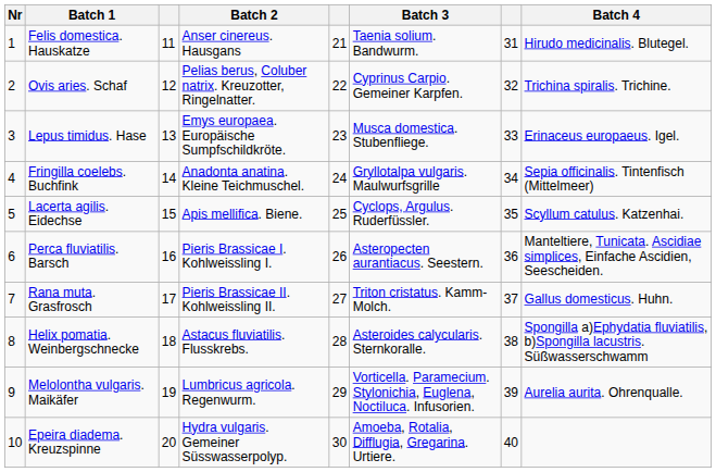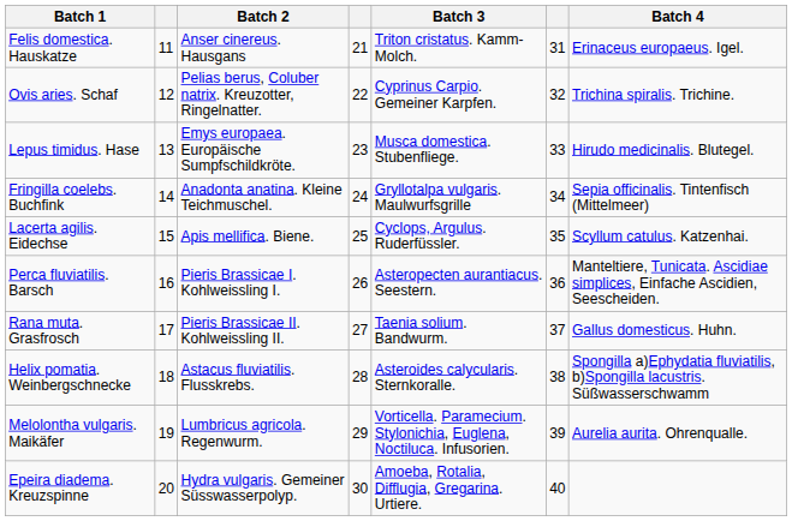- column: Nr | 1 | 2 | 3 | 4 | 5 | 6 | 7 | 8 | 9 | 10
Felis domestica. Hauskatze | Batch 3: Taenia solium. Bandwurm. -> Triton cristatus. Kamm-Molch.
Felis domestica. Hauskatze | Batch 4: Hirudo medicinalis. Blutegel. -> Erinaceus europaeus. Igel.
Lepus timidus. Hase | Batch 4: Erinaceus europaeus. Igel. -> Hirudo medicinalis. Blutegel.
Rana muta. Grasfrosch | Batch 3: Triton cristatus. Kamm-Molch. -> Taenia solium. Bandwurm.
